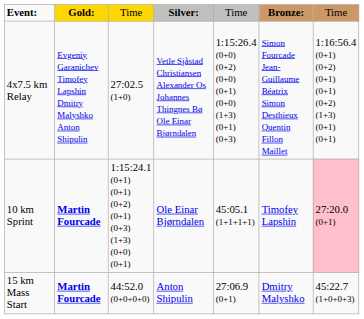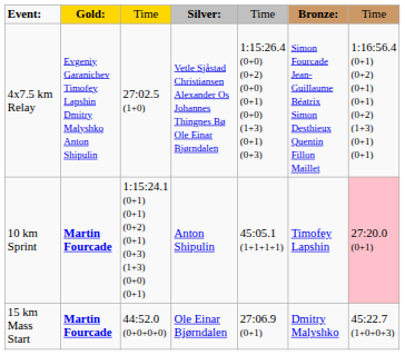10 km Sprint | column 4: Ole Einar Bjørndalen -> Anton Shipulin
15 km Mass Start | column 4: Anton Shipulin -> Ole Einar Bjørndalen
